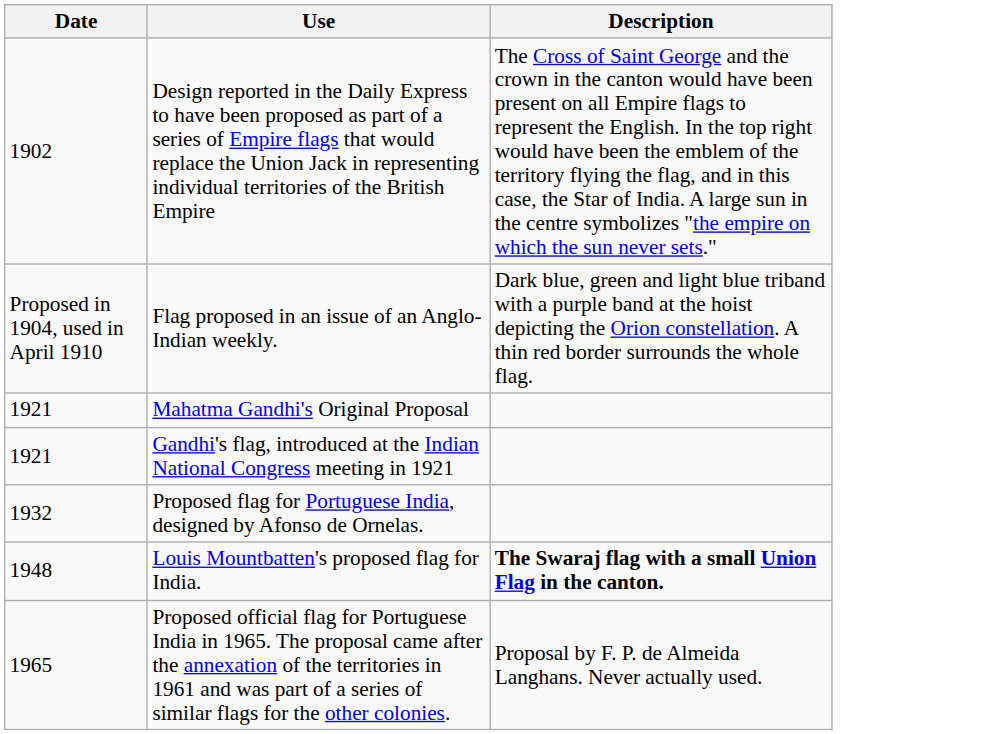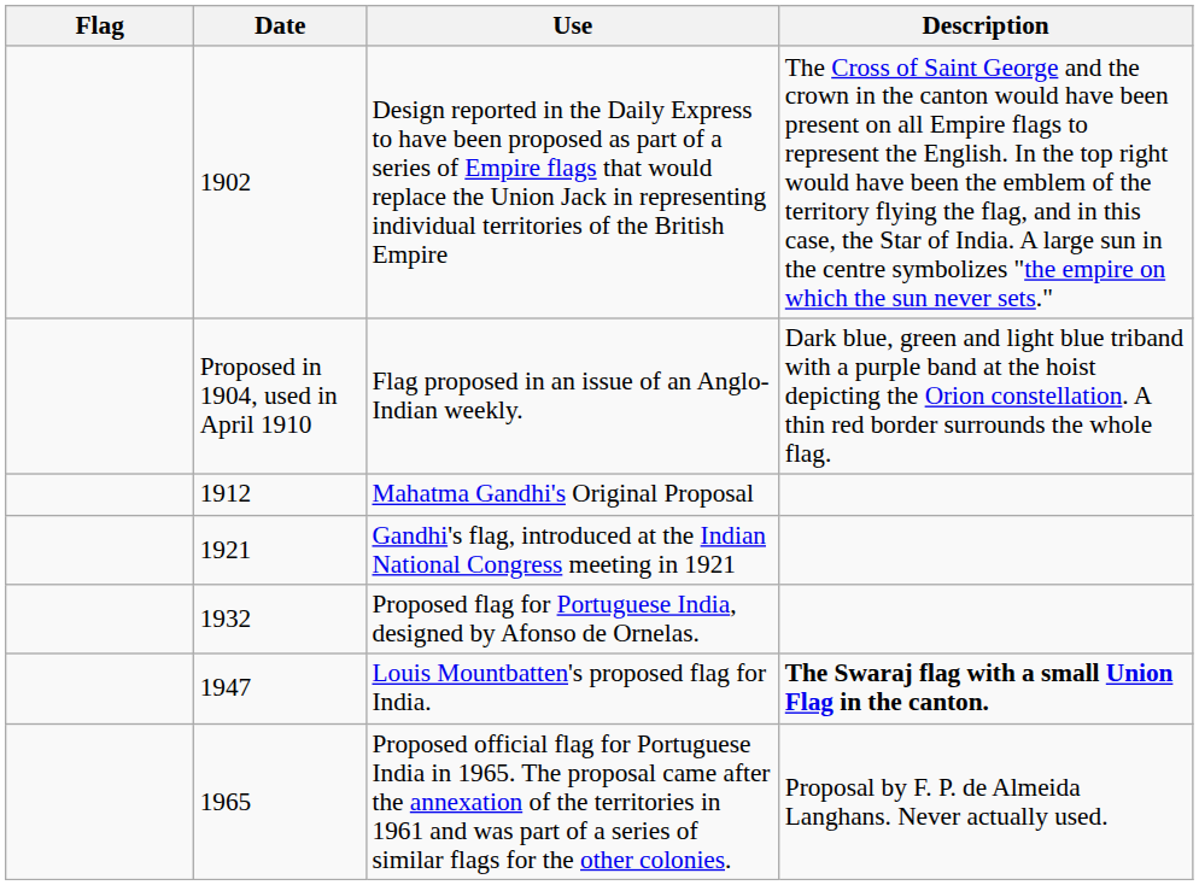+ column: Flag
Mahatma Gandhi's Original Proposal | Date: 1921 -> 1912
Louis Mountbatten's proposed flag for India. | Date: 1948 -> 1947
